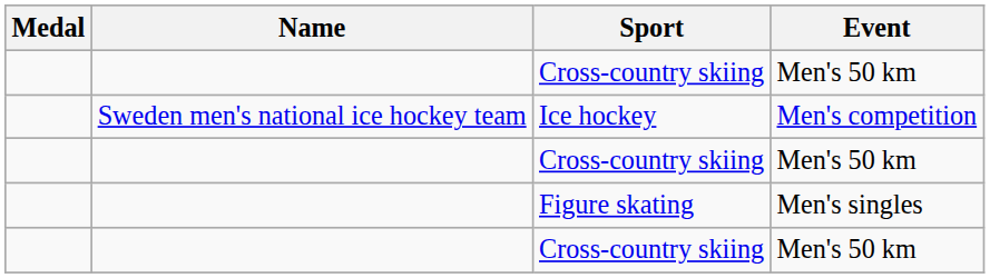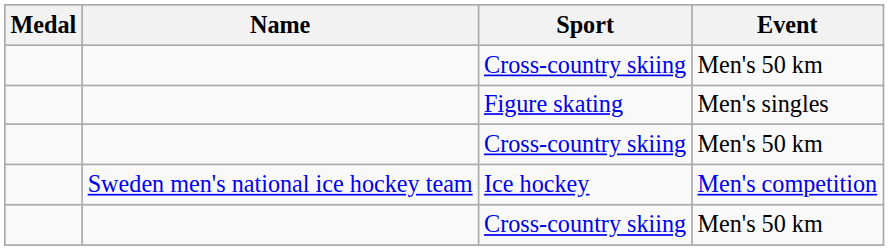rows swapped: Figure skating <-> Ice hockey
